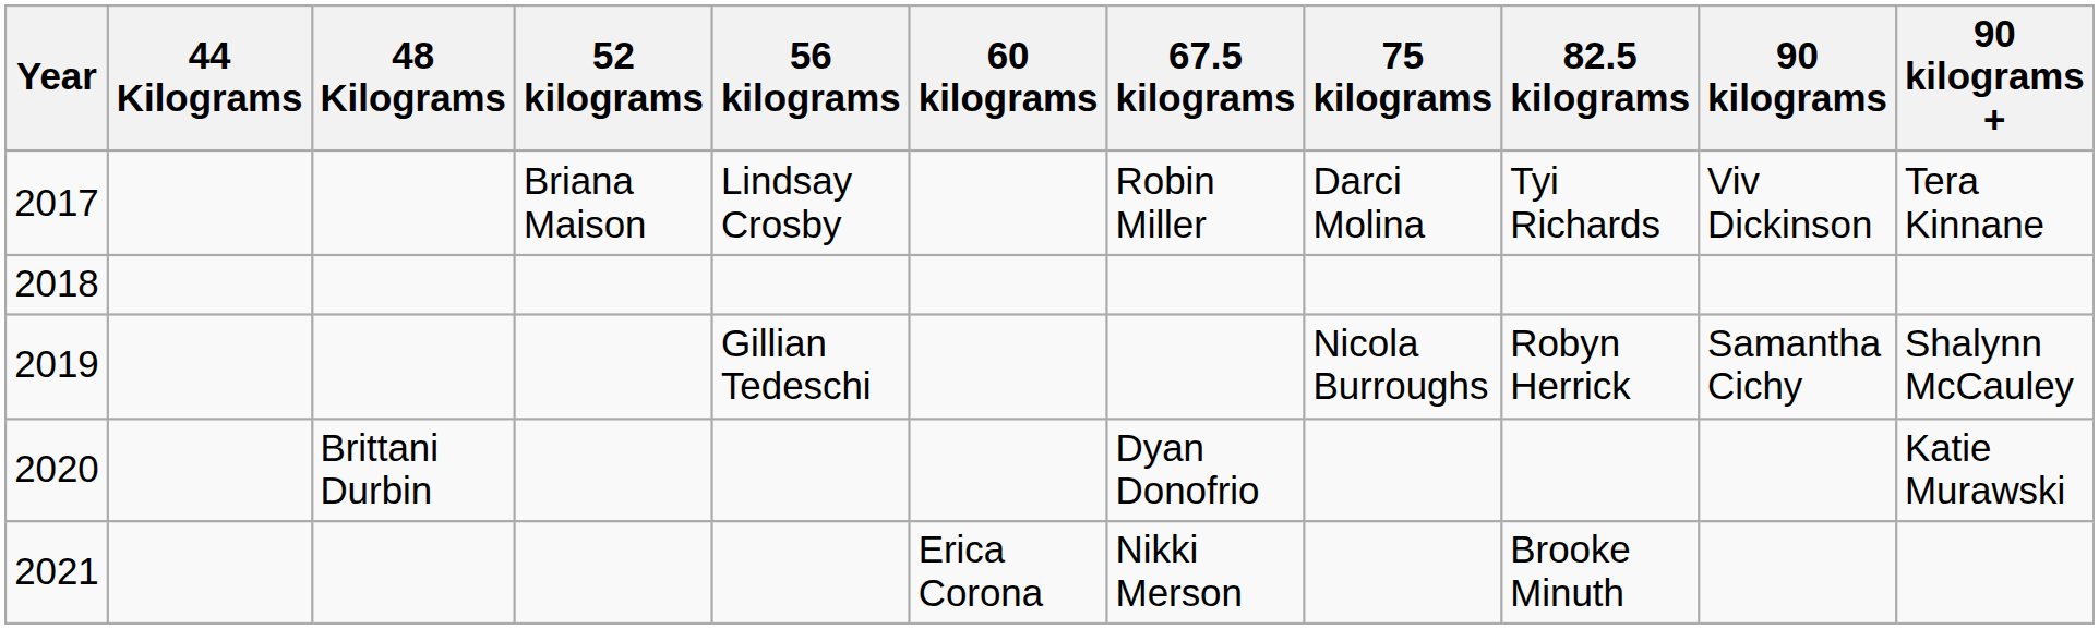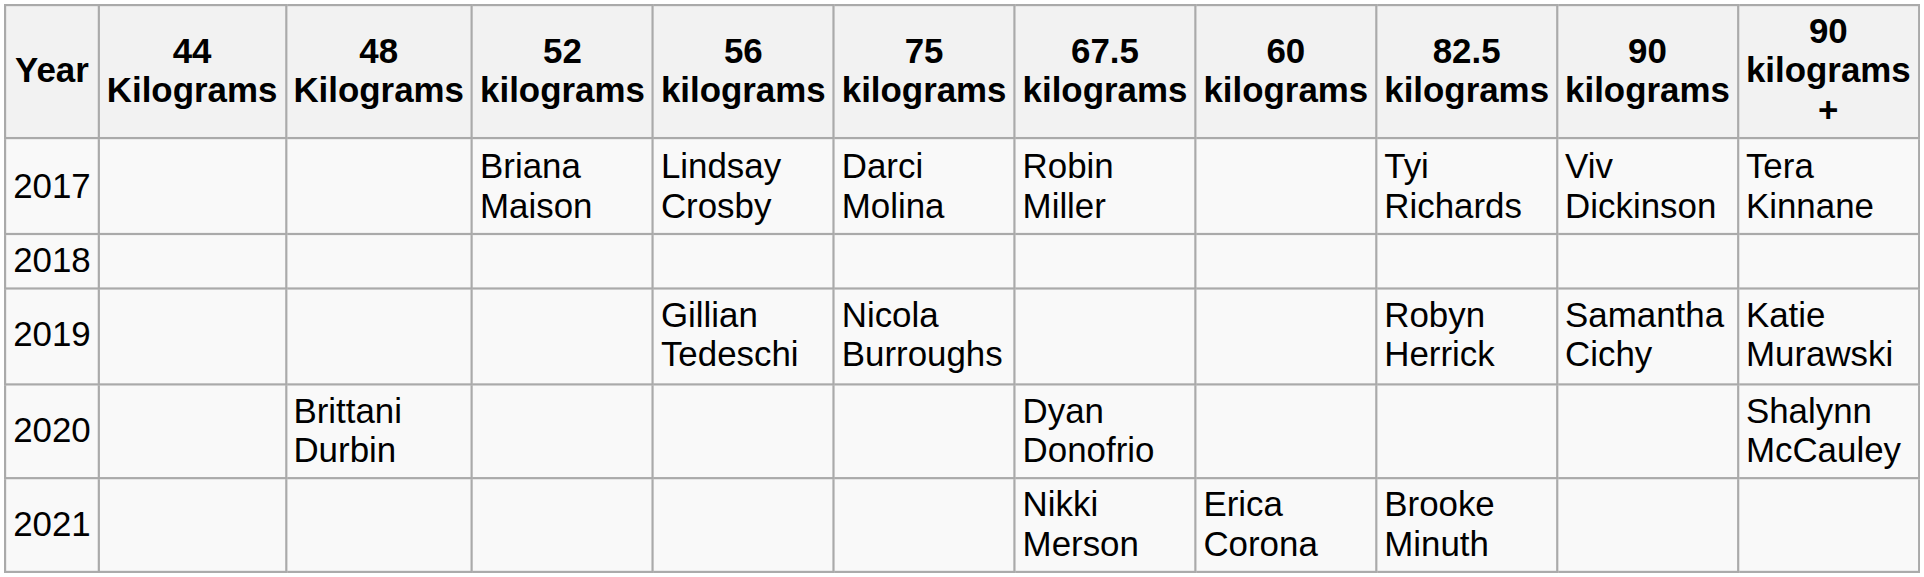columns swapped: 60 kilograms <-> 75 kilograms
2019 | 90 kilograms +: Shalynn McCauley -> Katie Murawski
2020 | 90 kilograms +: Katie Murawski -> Shalynn McCauley
